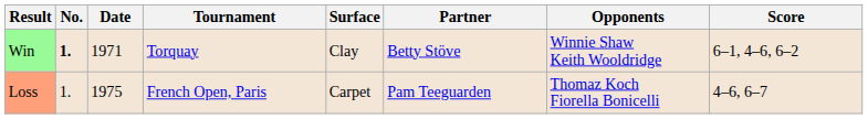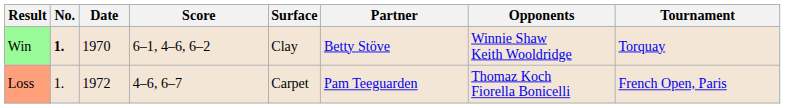columns swapped: Tournament <-> Score
Win | Date: 1971 -> 1970
Loss | Date: 1975 -> 1972
